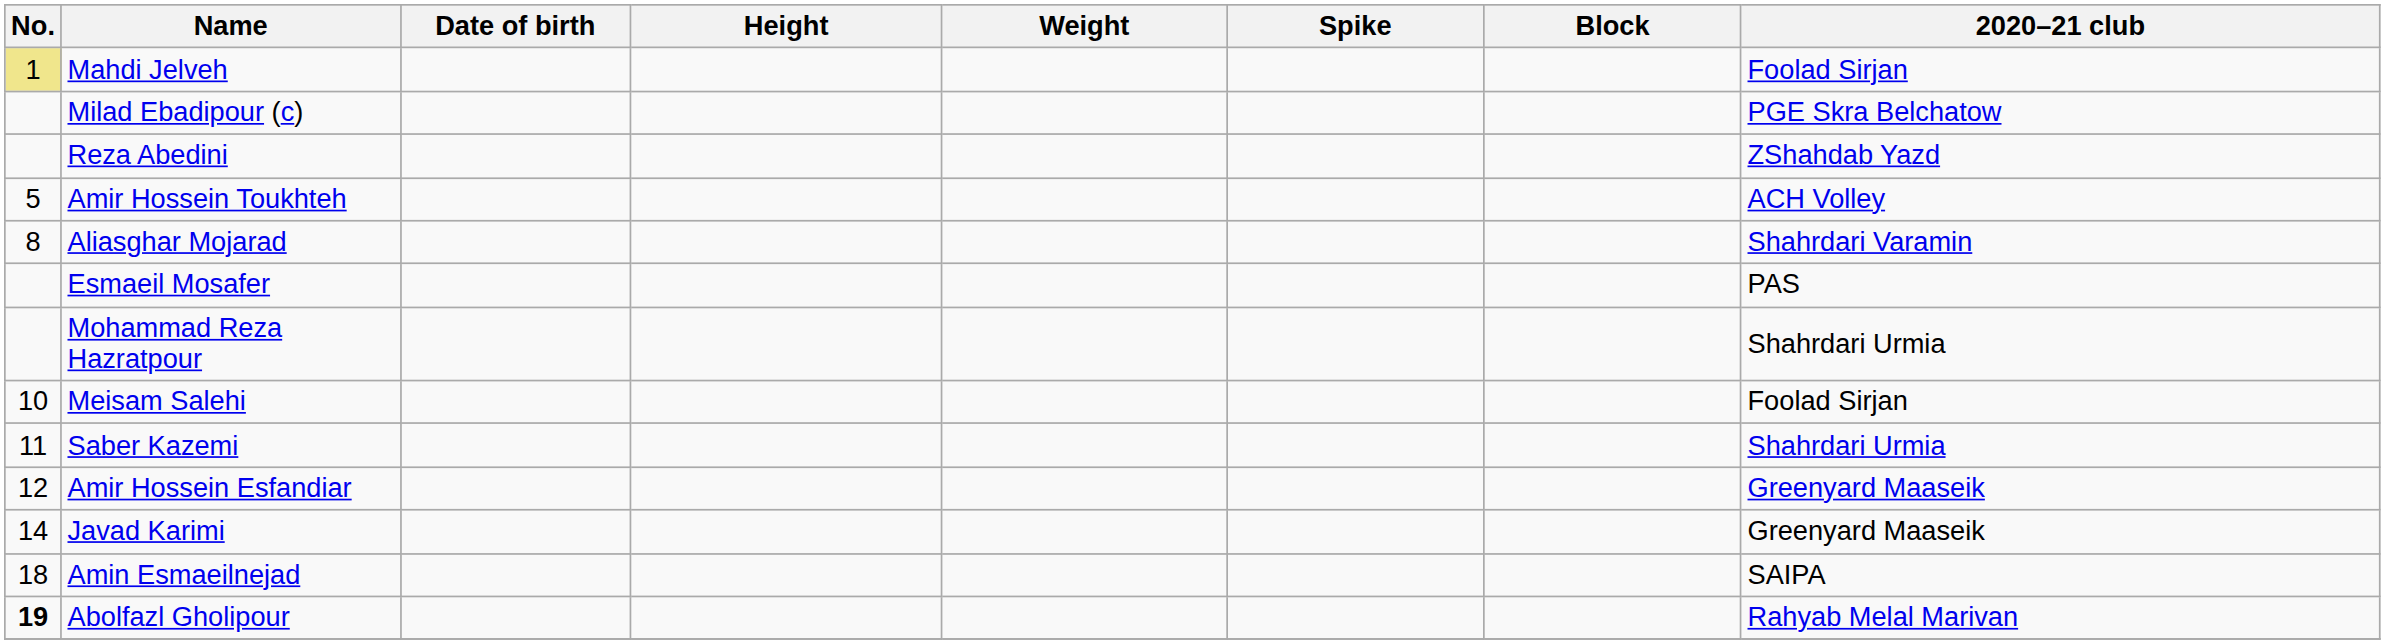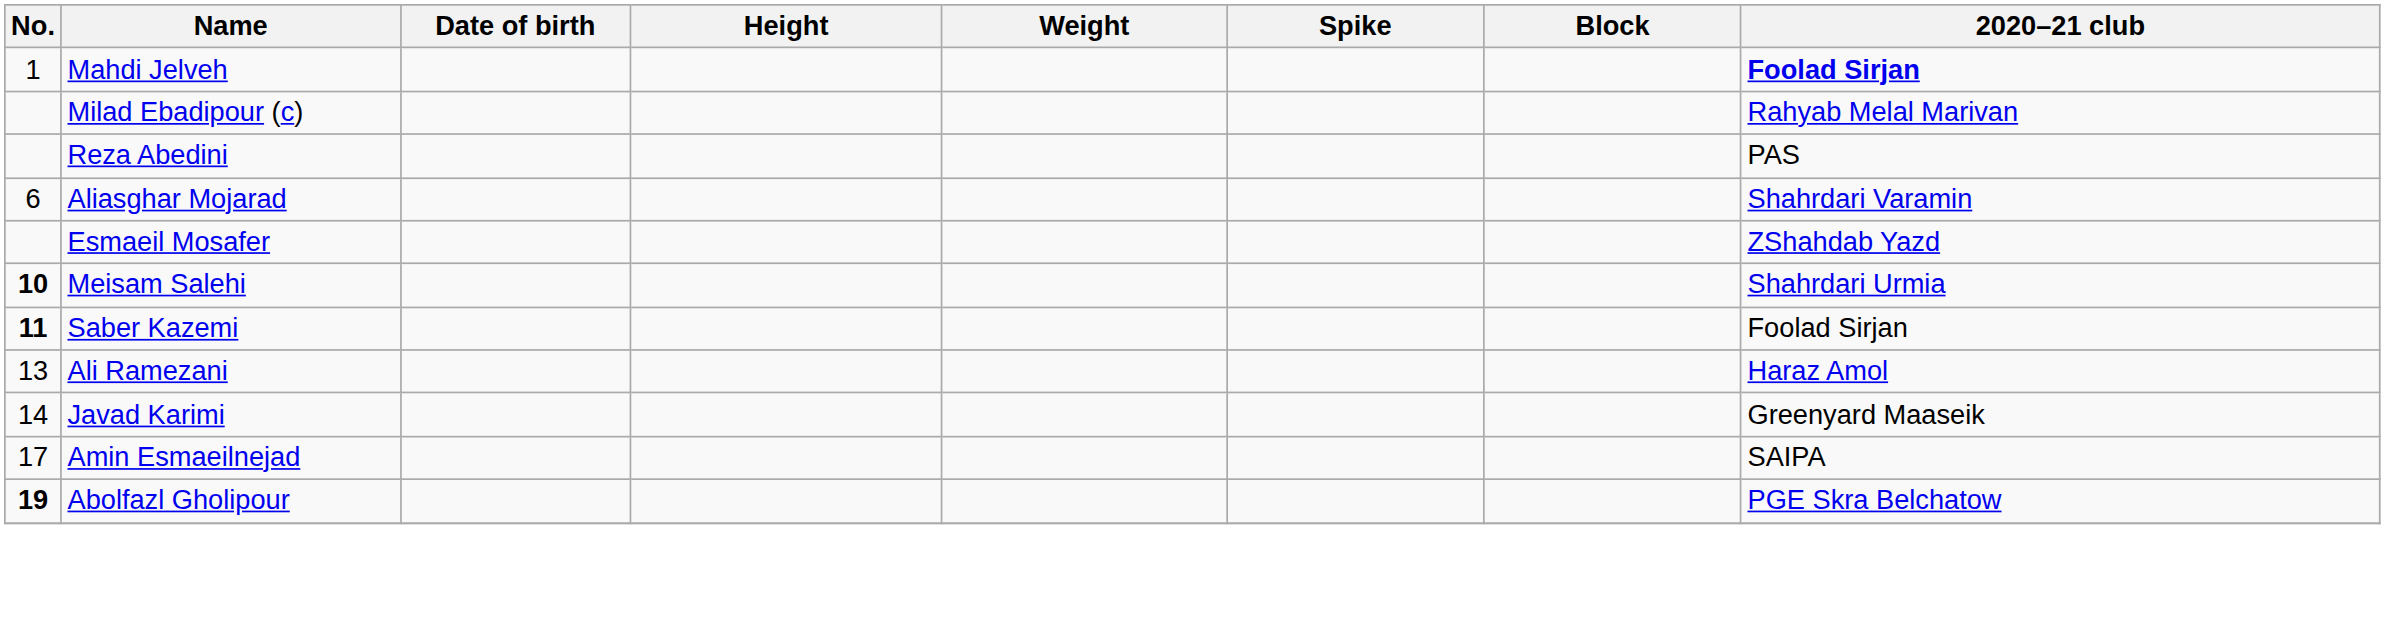Mahdi Jelveh | No.: khaki background -> no background
Mahdi Jelveh | 2020–21 club: normal -> bold
Milad Ebadipour (c) | 2020–21 club: PGE Skra Belchatow -> Rahyab Melal Marivan
Reza Abedini | 2020–21 club: ZShahdab Yazd -> PAS
- row: 5 | Amir Hossein Toukhteh | ACH Volley
Aliasghar Mojarad | No.: 8 -> 6
Esmaeil Mosafer | 2020–21 club: PAS -> ZShahdab Yazd
- row: Mohammad Reza Hazratpour | Shahrdari Urmia
Meisam Salehi | No.: normal -> bold
Meisam Salehi | 2020–21 club: Foolad Sirjan -> Shahrdari Urmia
Saber Kazemi | No.: normal -> bold
Saber Kazemi | 2020–21 club: Shahrdari Urmia -> Foolad Sirjan
- row: 12 | Amir Hossein Esfandiar | Greenyard Maaseik
+ row: 13 | Ali Ramezani | Haraz Amol
Amin Esmaeilnejad | No.: 18 -> 17
Abolfazl Gholipour | 2020–21 club: Rahyab Melal Marivan -> PGE Skra Belchatow
